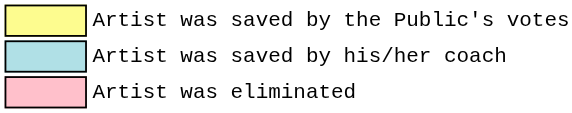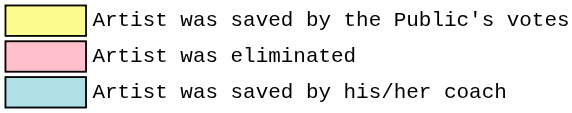rows swapped: Artist was saved by his/her coach <-> Artist was eliminated
